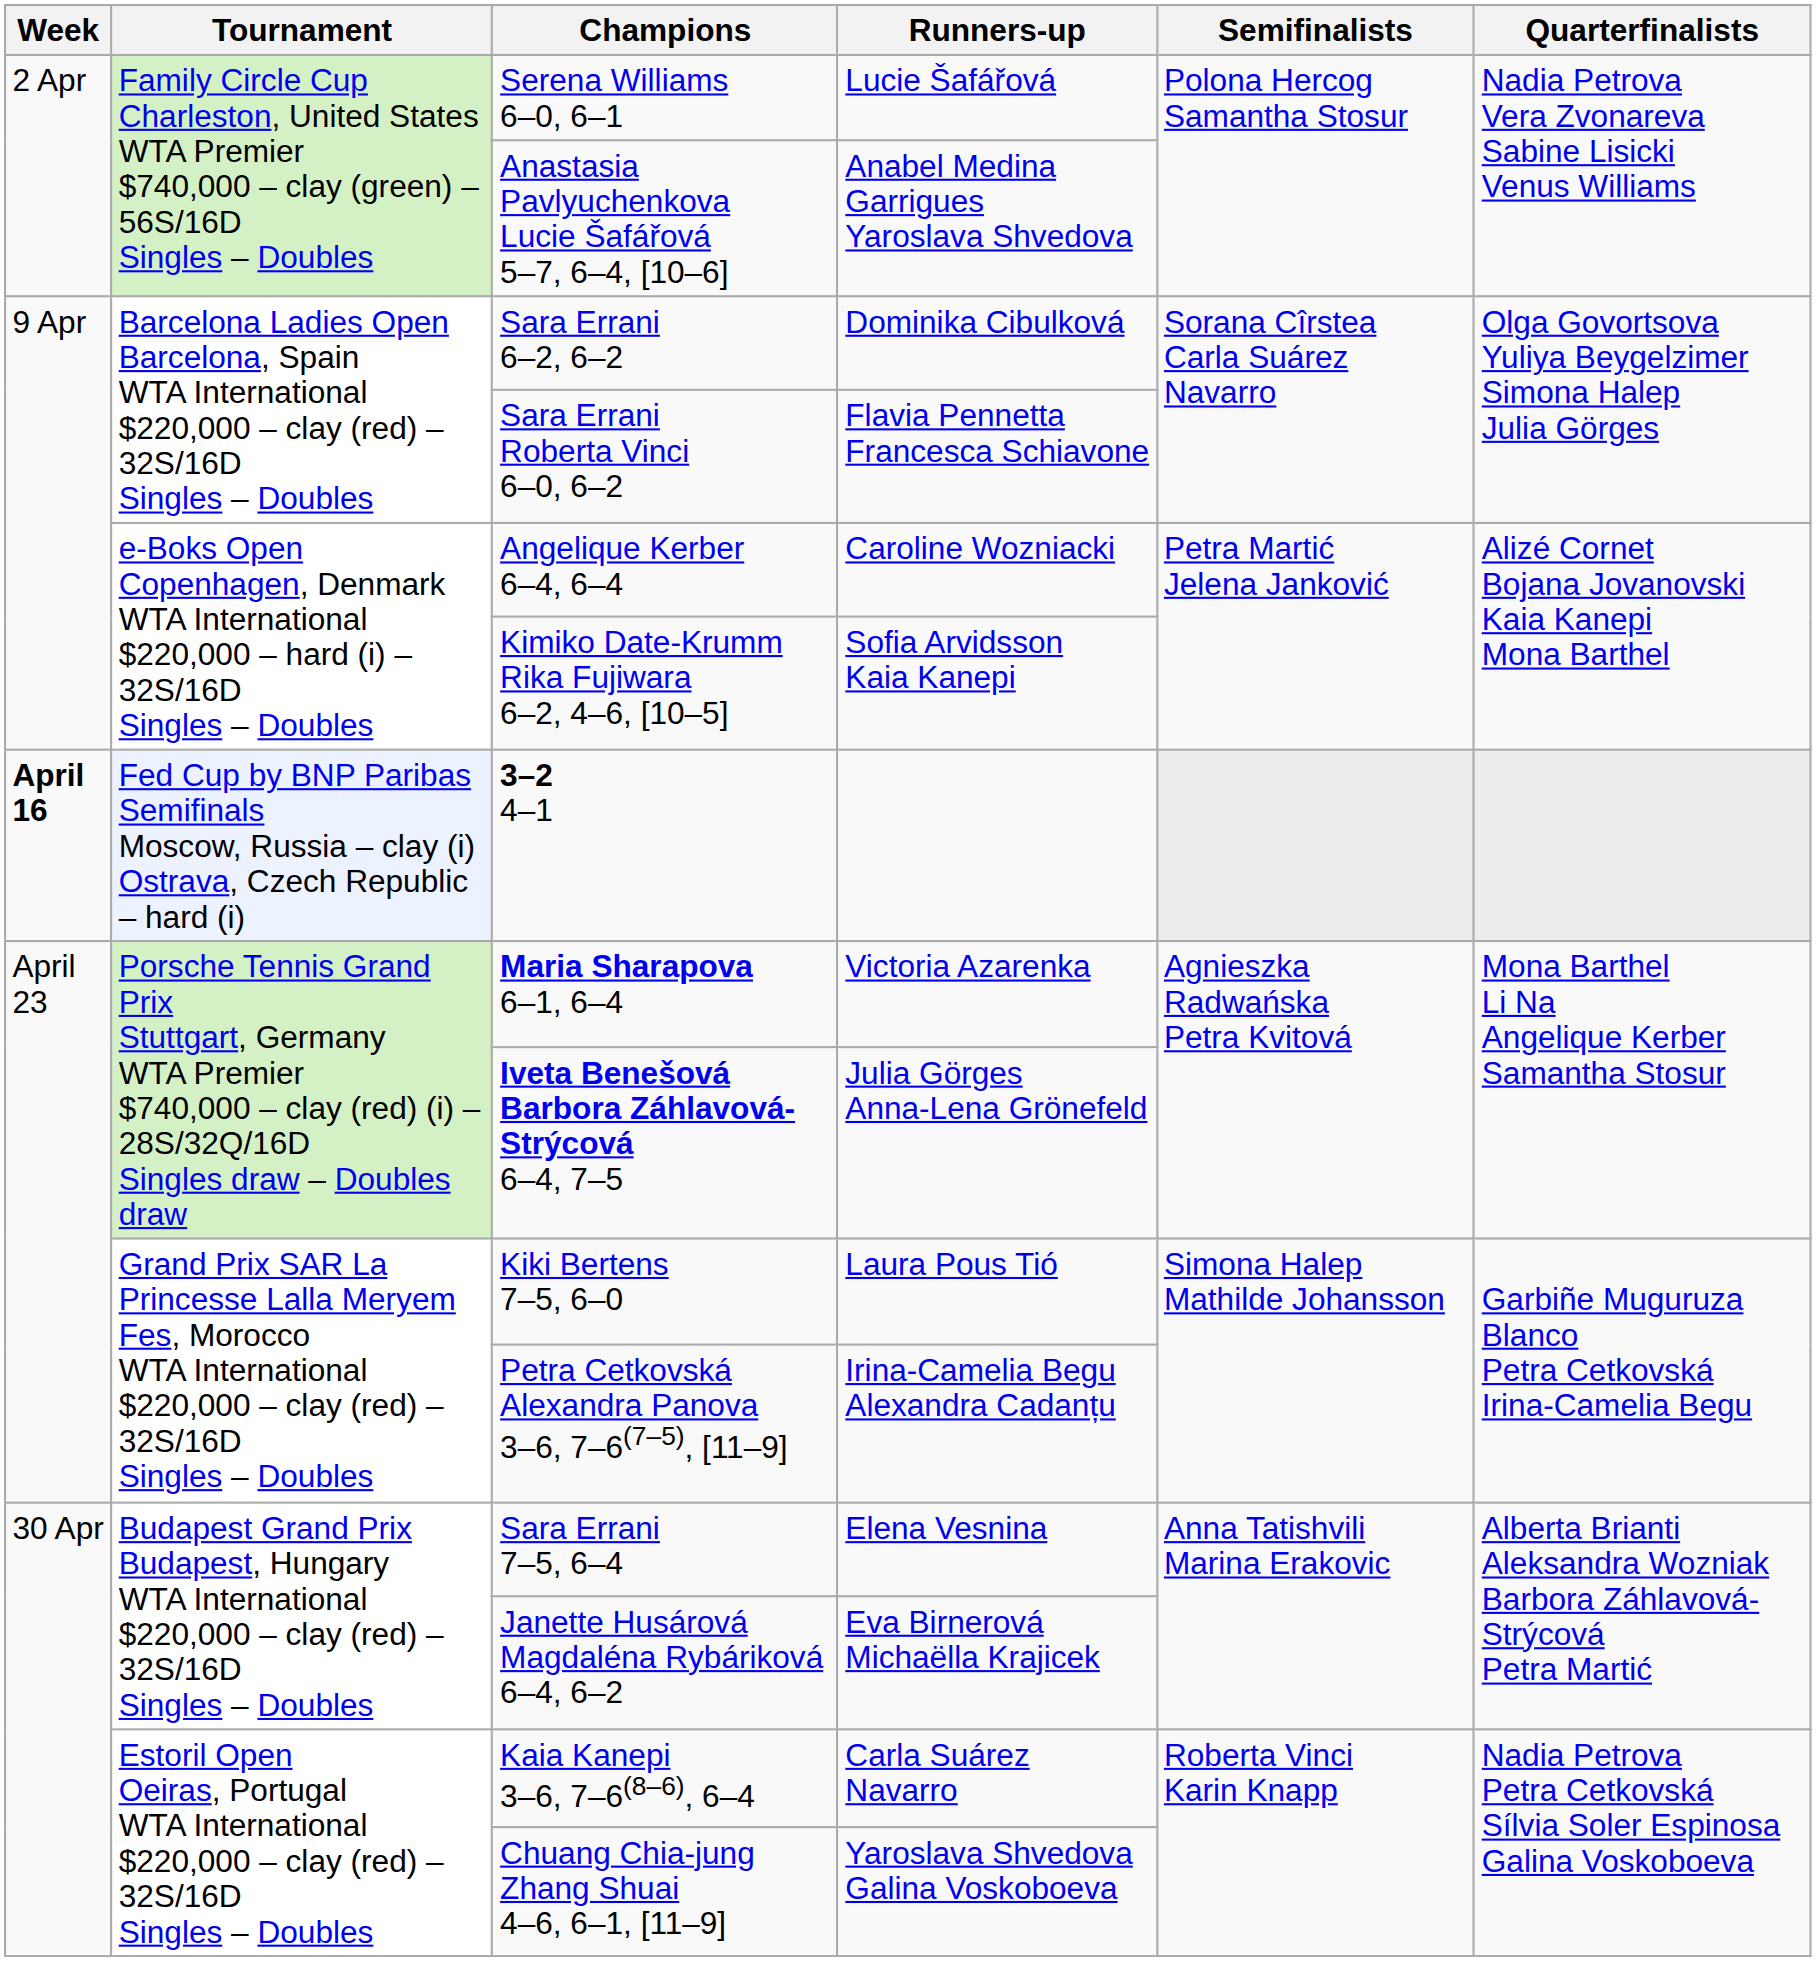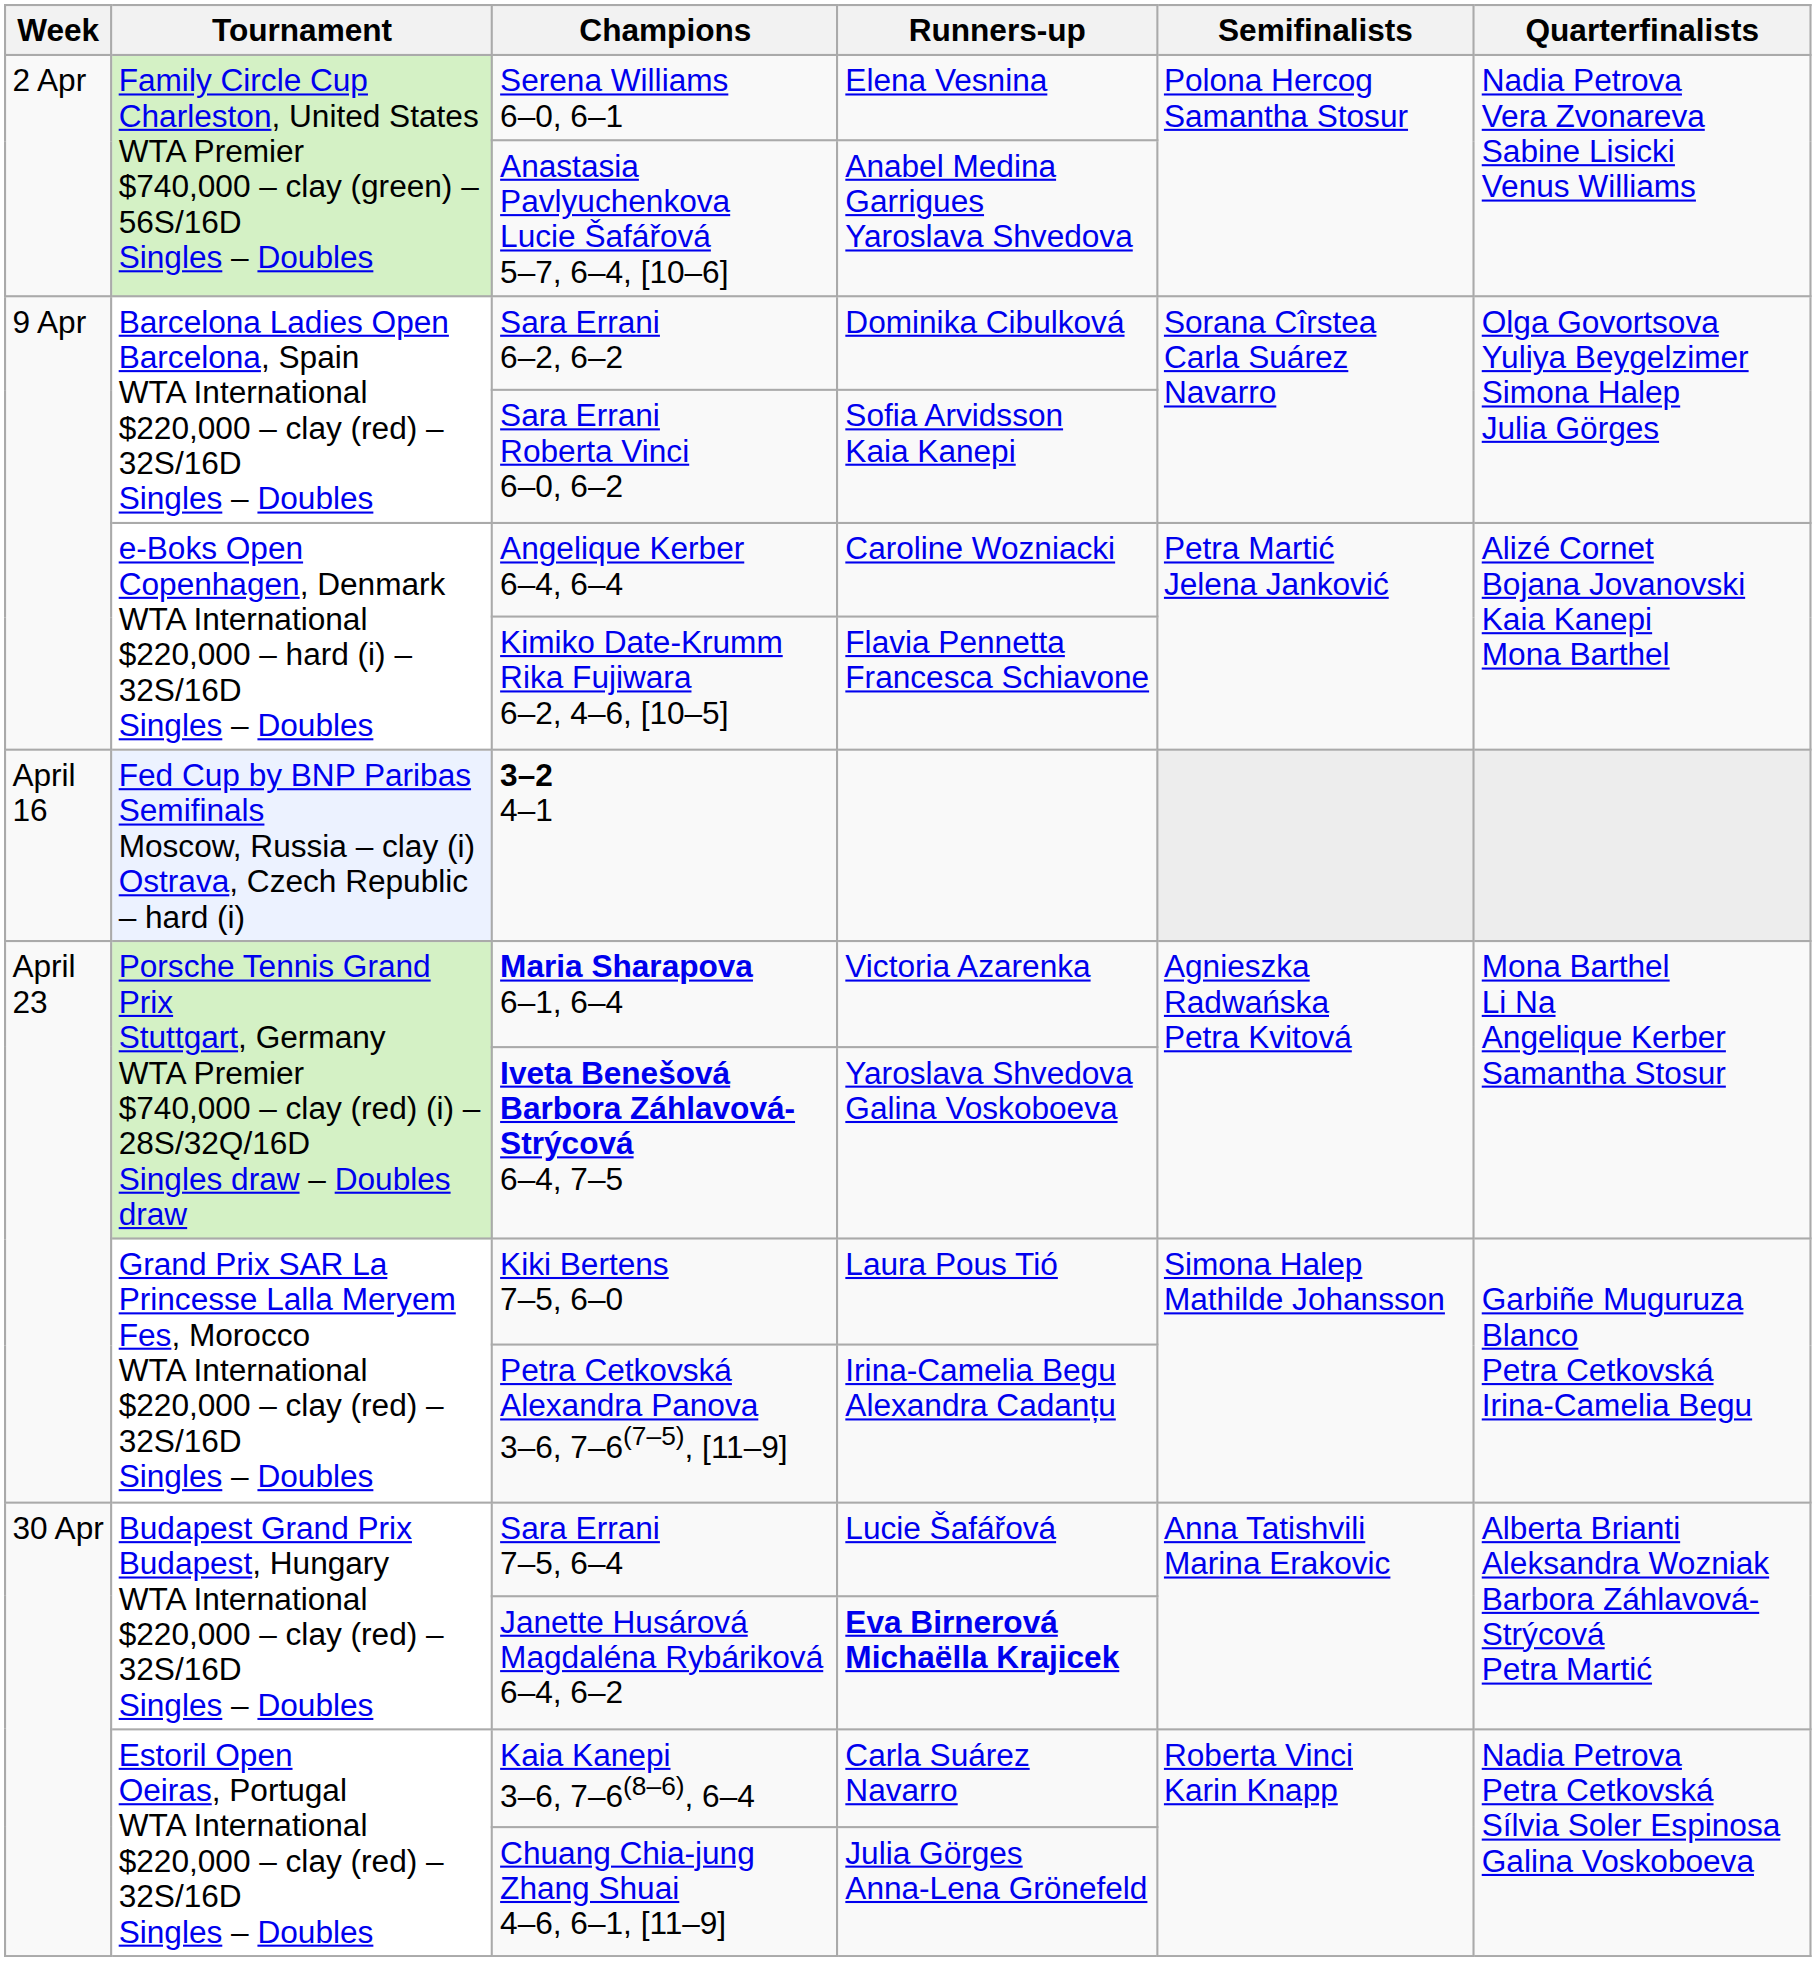Serena Williams 6–0, 6–1 | Runners-up: Lucie Šafářová -> Elena Vesnina
Sara Errani Roberta Vinci 6–0, 6–2 | Runners-up: Flavia Pennetta Francesca Schiavone -> Sofia Arvidsson Kaia Kanepi
Kimiko Date-Krumm Rika Fujiwara 6–2, 4–6, [10–5] | Runners-up: Sofia Arvidsson Kaia Kanepi -> Flavia Pennetta Francesca Schiavone
3–2 4–1 | Week: bold -> normal
Iveta Benešová Barbora Záhlavová-Strýcová 6–4, 7–5 | Runners-up: Julia Görges Anna-Lena Grönefeld -> Yaroslava Shvedova Galina Voskoboeva
Sara Errani 7–5, 6–4 | Runners-up: Elena Vesnina -> Lucie Šafářová
Janette Husárová Magdaléna Rybáriková 6–4, 6–2 | Runners-up: normal -> bold
Chuang Chia-jung Zhang Shuai 4–6, 6–1, [11–9] | Runners-up: Yaroslava Shvedova Galina Voskoboeva -> Julia Görges Anna-Lena Grönefeld
